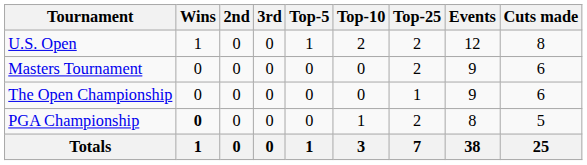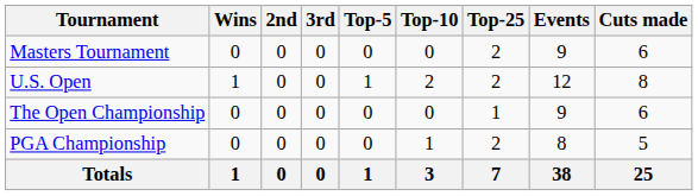rows swapped: Masters Tournament <-> U.S. Open
PGA Championship | Wins: bold -> normal
